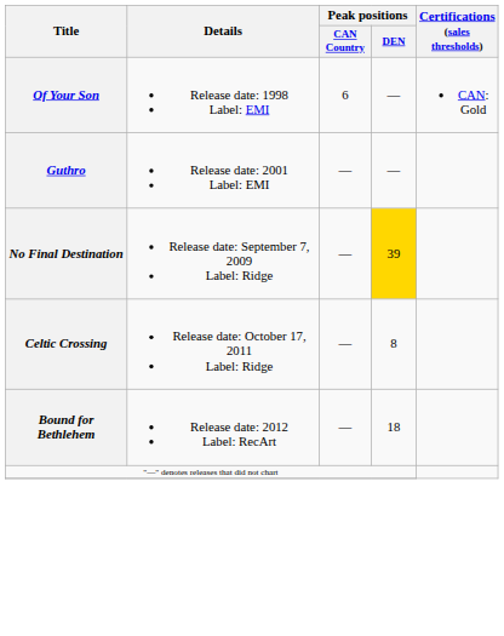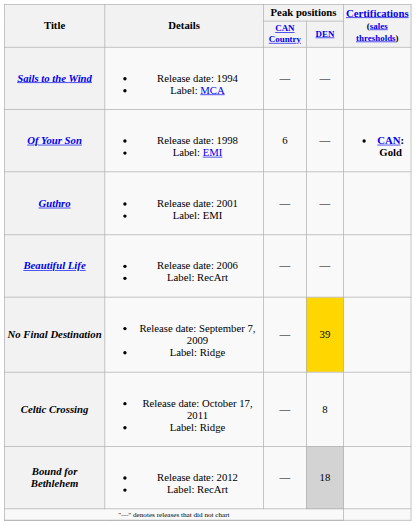+ row: Sails to the Wind | Release date: 1994 Label: MCA | — | —
Of Your Son | Certifications (sales thresholds): normal -> bold
+ row: Beautiful Life | Release date: 2006 Label: RecArt | — | —
Bound for Bethlehem | Peak positions / DEN: no background -> lightgrey background
